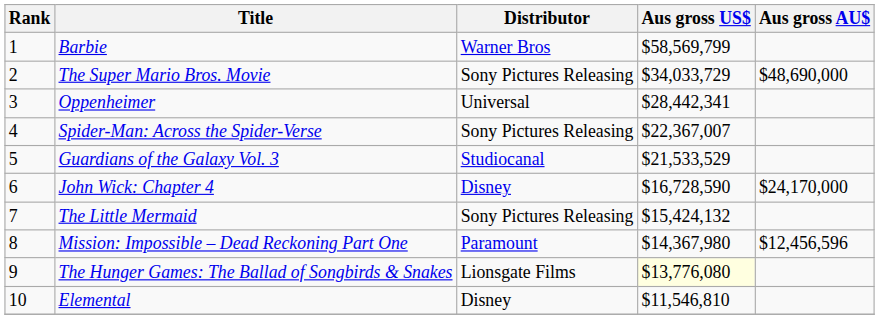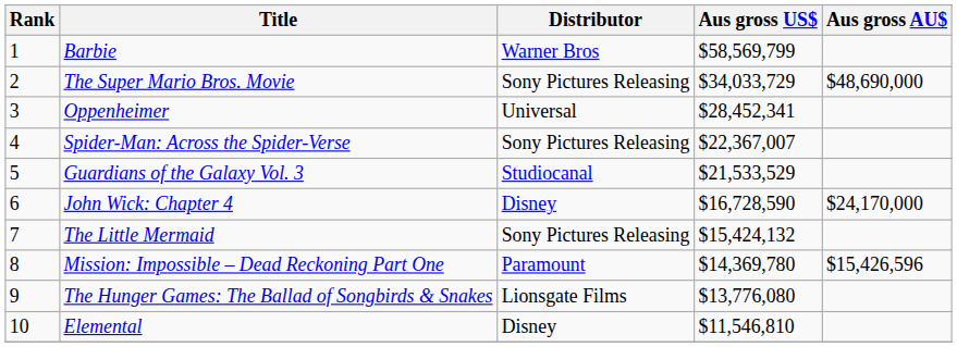Oppenheimer | Aus gross US$: $28,442,341 -> $28,452,341
Mission: Impossible – Dead Reckoning Part One | Aus gross US$: $14,367,980 -> $14,369,780
Mission: Impossible – Dead Reckoning Part One | Aus gross AU$: $12,456,596 -> $15,426,596
The Hunger Games: The Ballad of Songbirds & Snakes | Aus gross US$: lightyellow background -> no background
